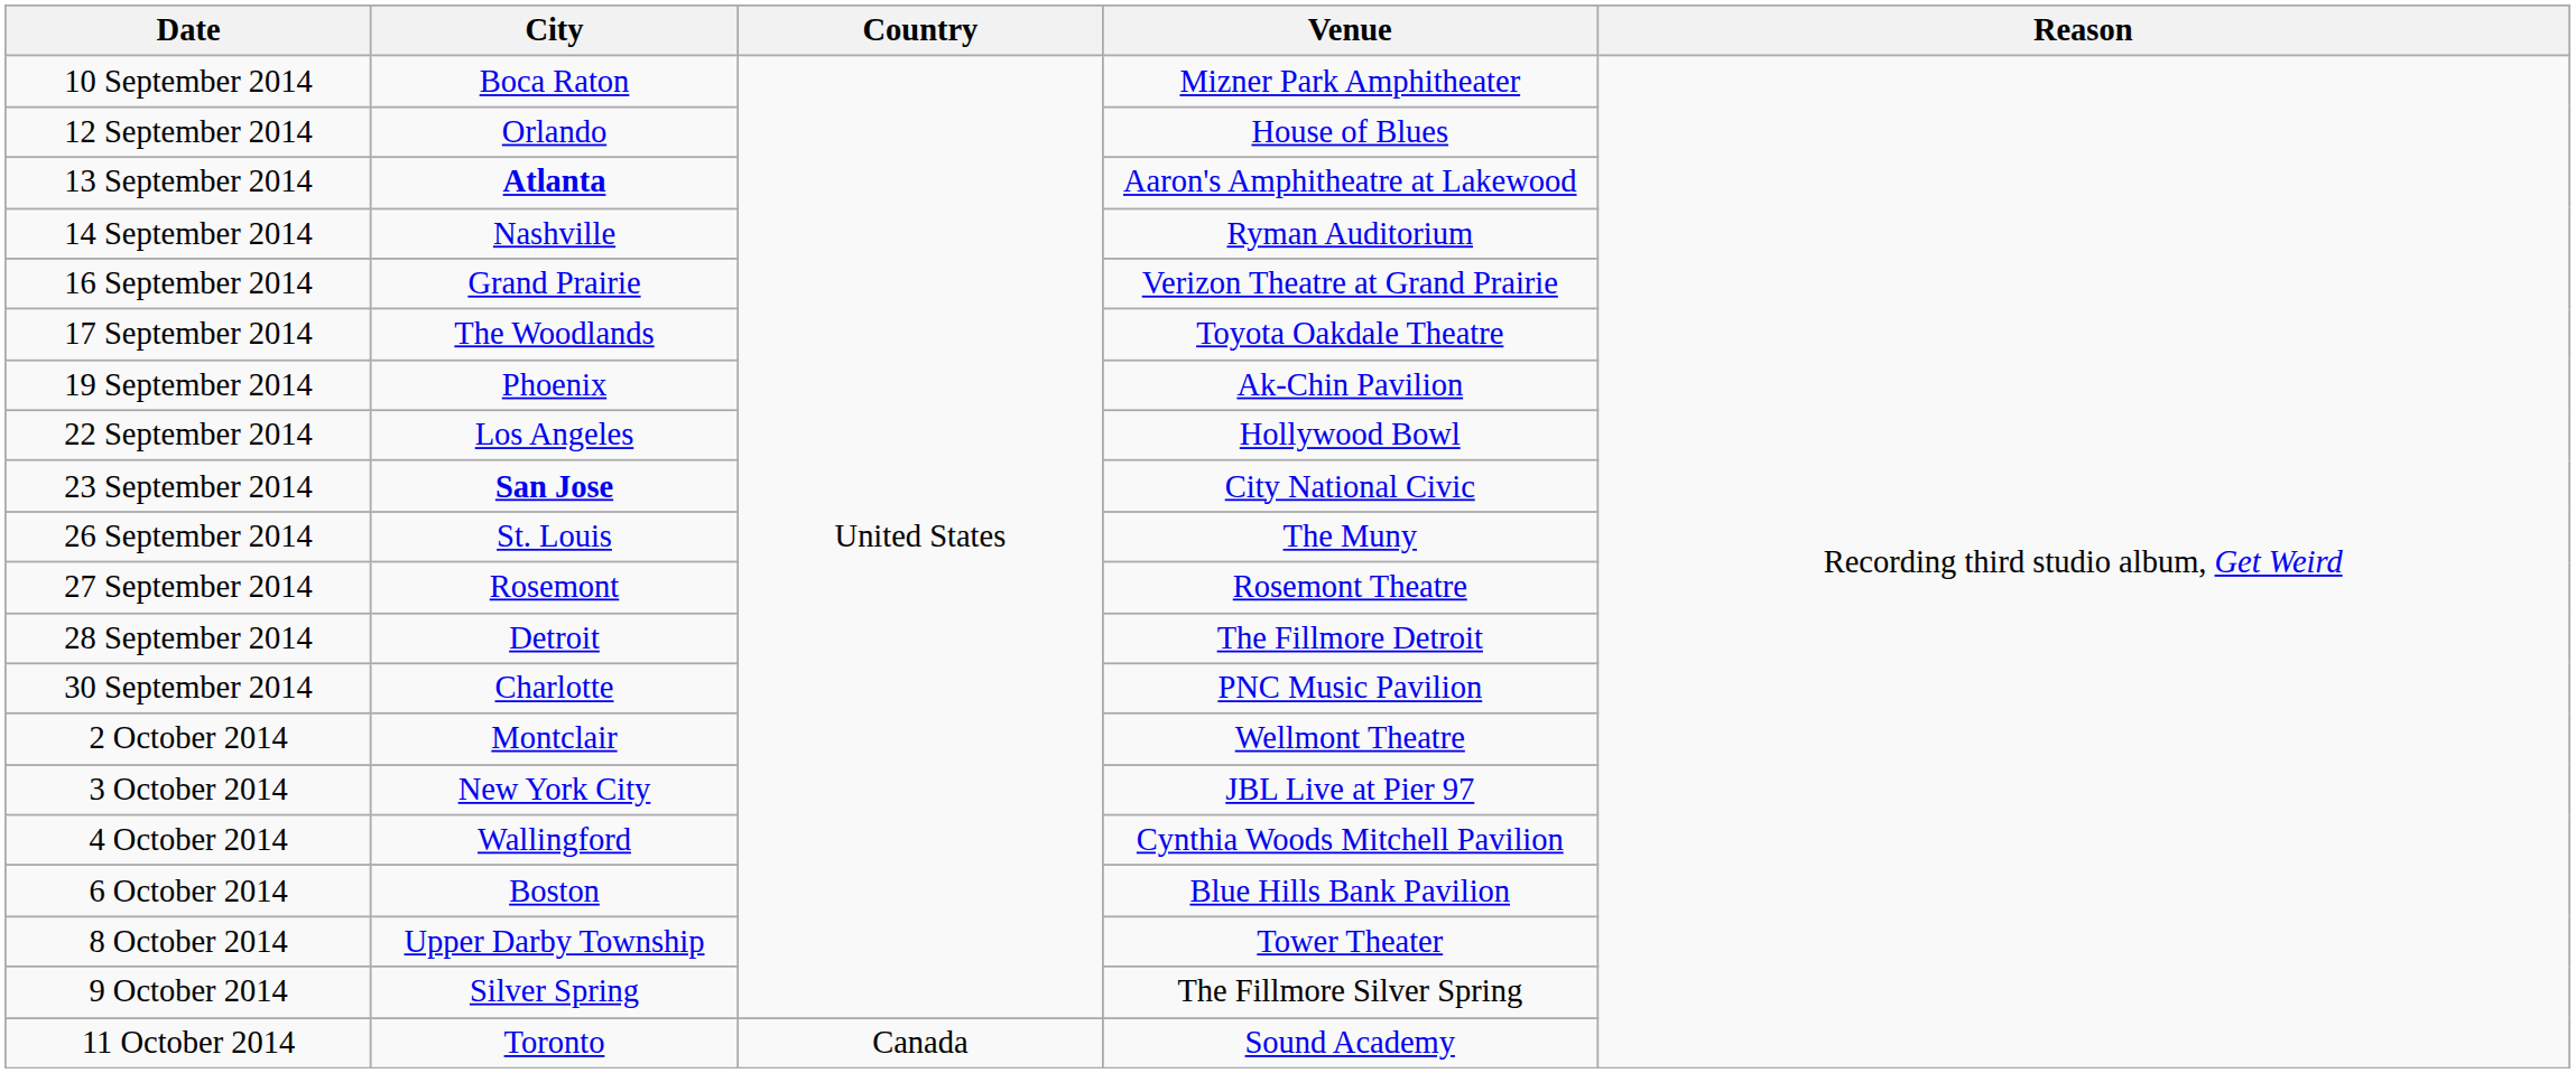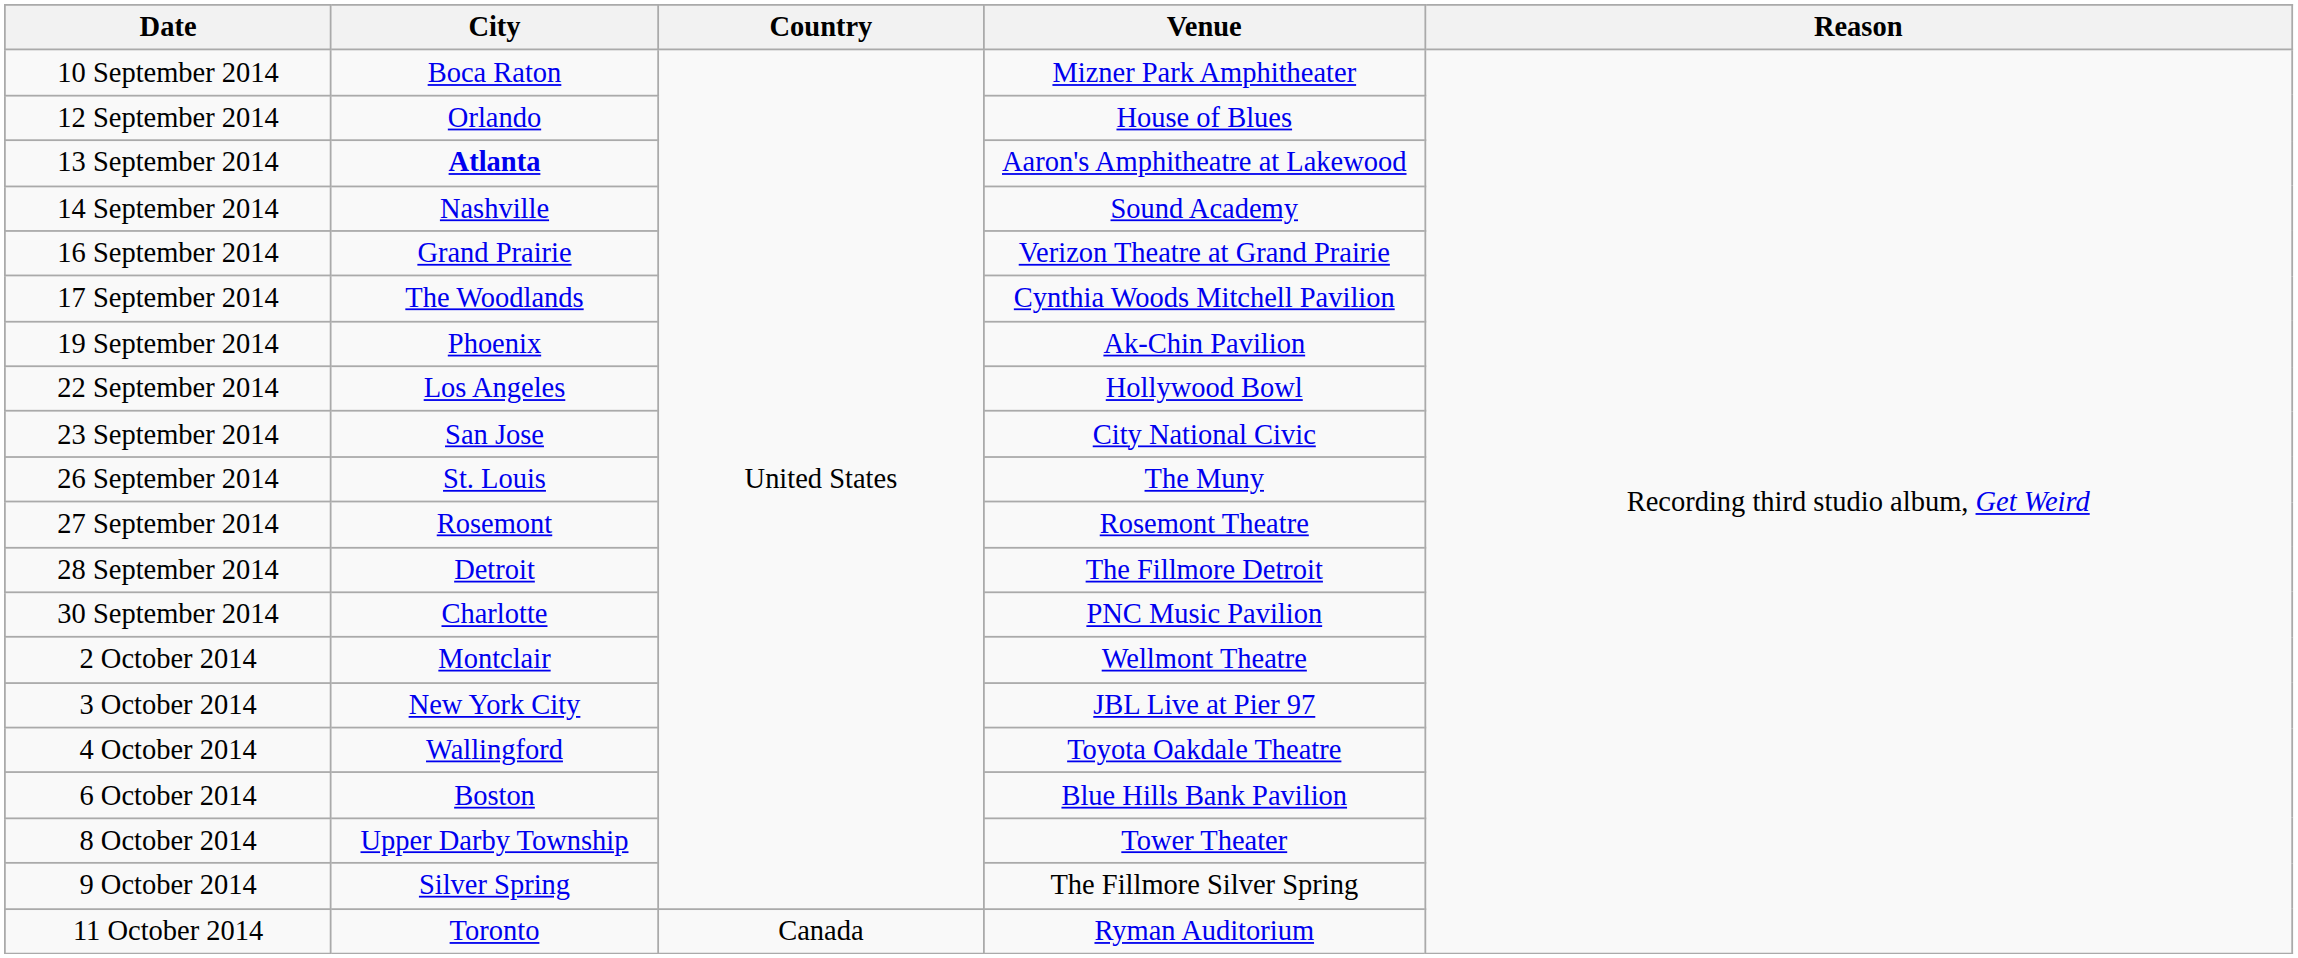14 September 2014 | Venue: Ryman Auditorium -> Sound Academy
17 September 2014 | Venue: Toyota Oakdale Theatre -> Cynthia Woods Mitchell Pavilion
23 September 2014 | City: bold -> normal
4 October 2014 | Venue: Cynthia Woods Mitchell Pavilion -> Toyota Oakdale Theatre
11 October 2014 | Venue: Sound Academy -> Ryman Auditorium
